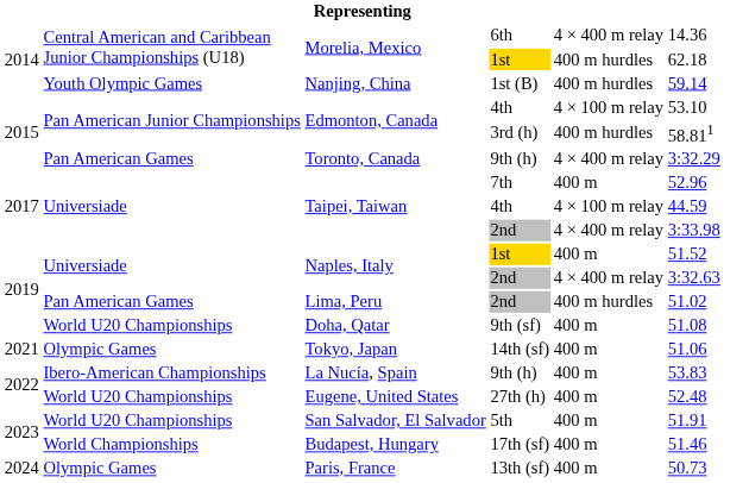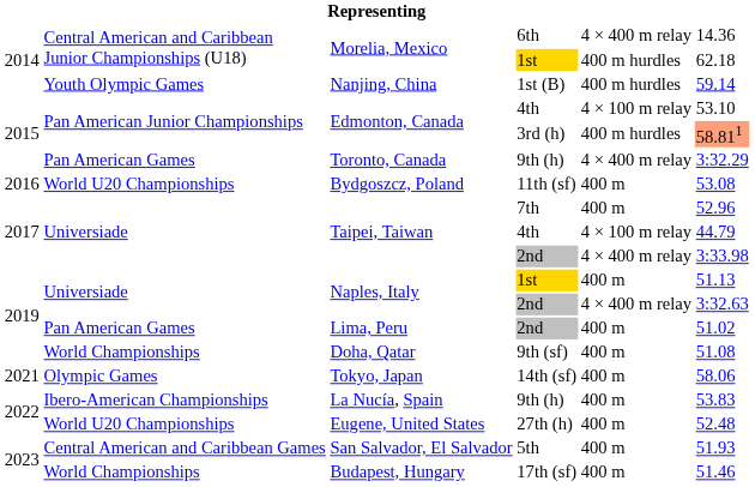Edmonton, Canada / 3rd (h) | column 6: no background -> lightsalmon background
+ row: 2016 | World U20 Championships | Bydgoszcz, Poland | 11th (sf) | 400 m | 53.08
Taipei, Taiwan / 4th | column 6: 44.59 -> 44.79
Naples, Italy / 1st | column 6: 51.52 -> 51.13
Lima, Peru | column 5: 400 m hurdles -> 400 m
Doha, Qatar | column 2: World U20 Championships -> World Championships
Tokyo, Japan | column 6: 51.06 -> 58.06
San Salvador, El Salvador | column 2: World U20 Championships -> Central American and Caribbean Games
San Salvador, El Salvador | column 6: 51.91 -> 51.93
- row: 2024 | Olympic Games | Paris, France | 13th (sf) | 400 m | 50.73
